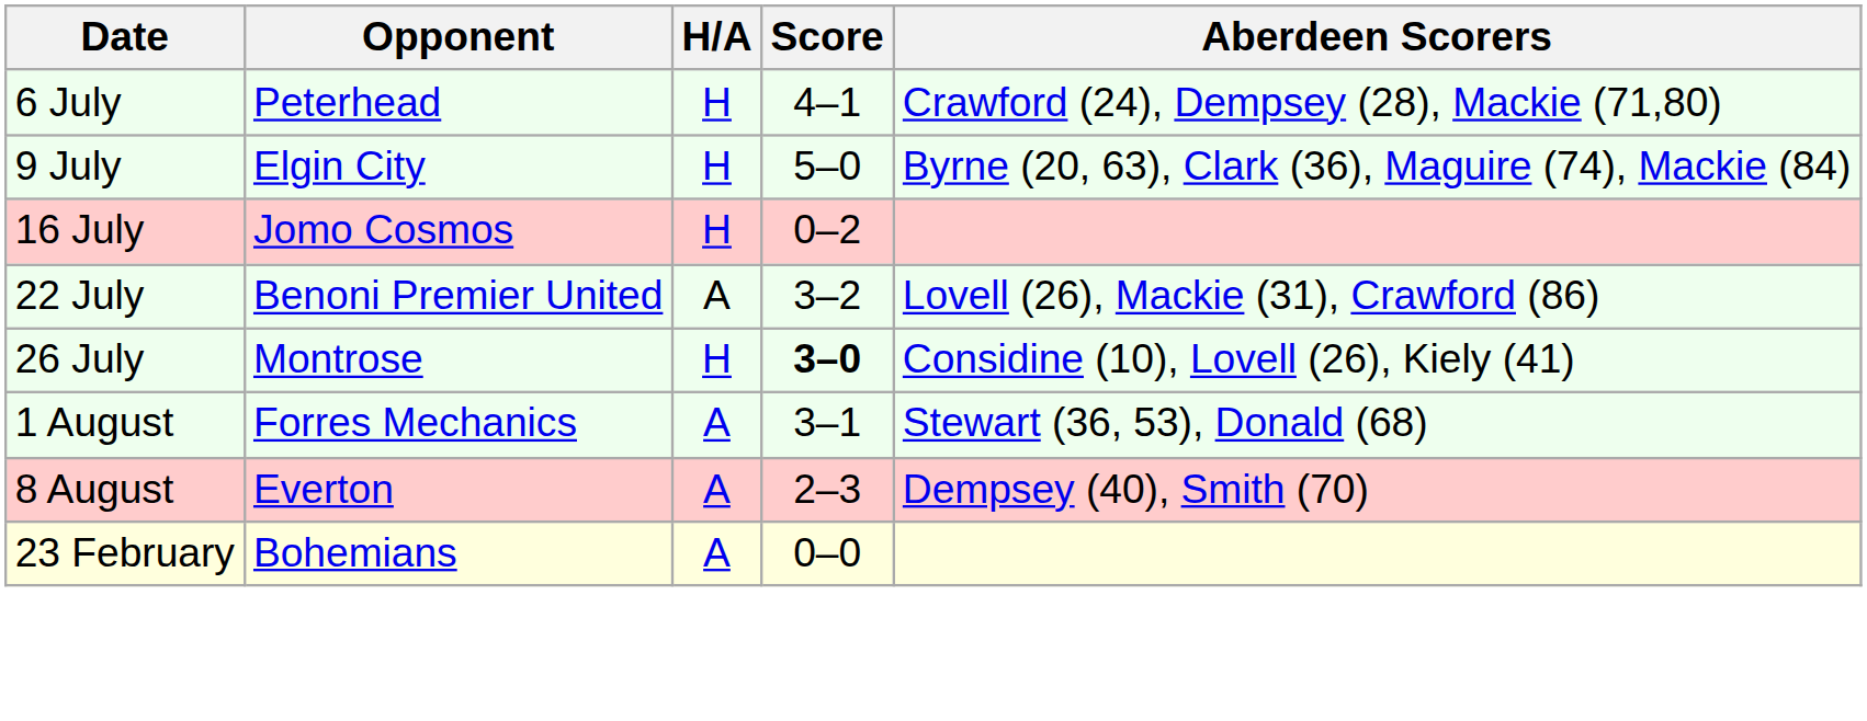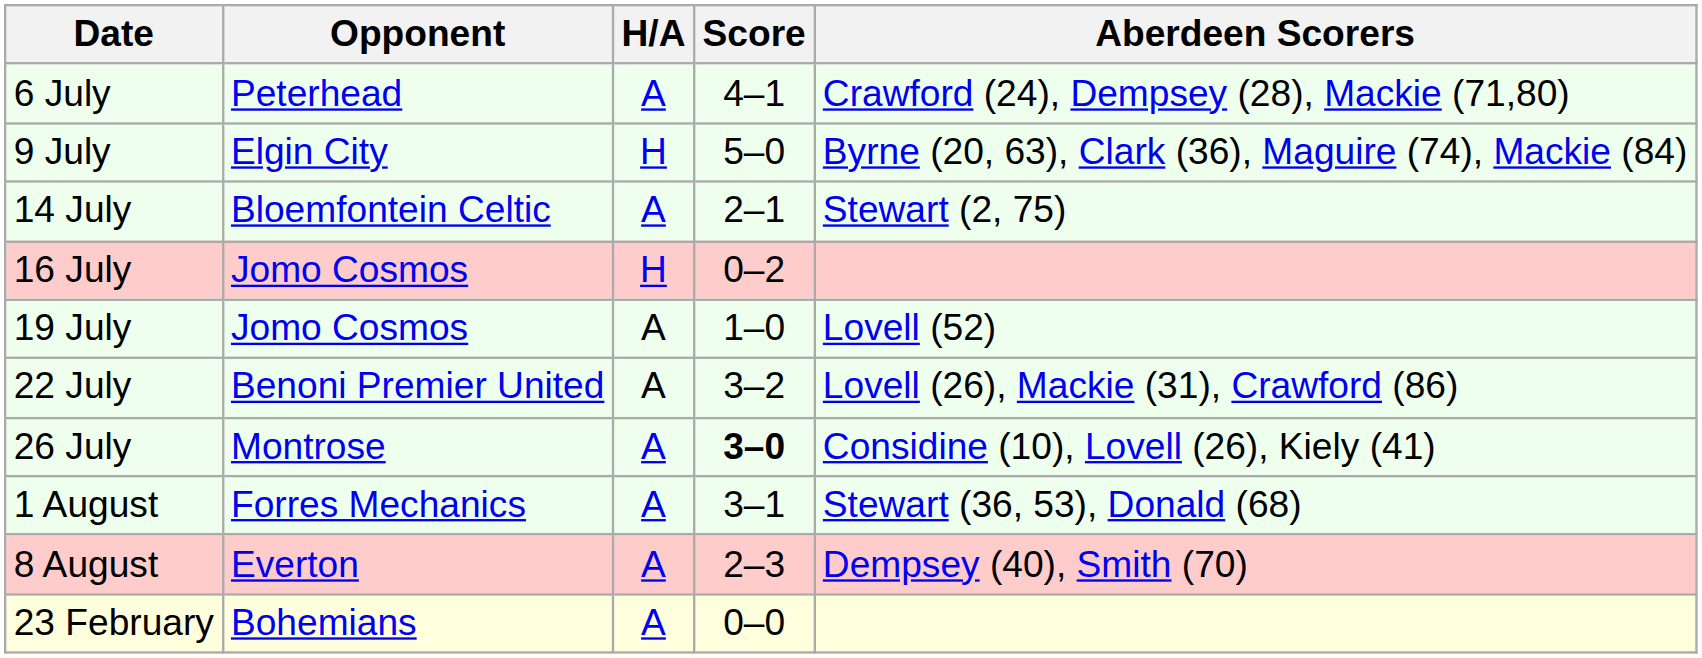6 July | H/A: H -> A
+ row: 14 July | Bloemfontein Celtic | A | 2–1 | Stewart (2, 75)
+ row: 19 July | Jomo Cosmos | A | 1–0 | Lovell (52)
26 July | H/A: H -> A
